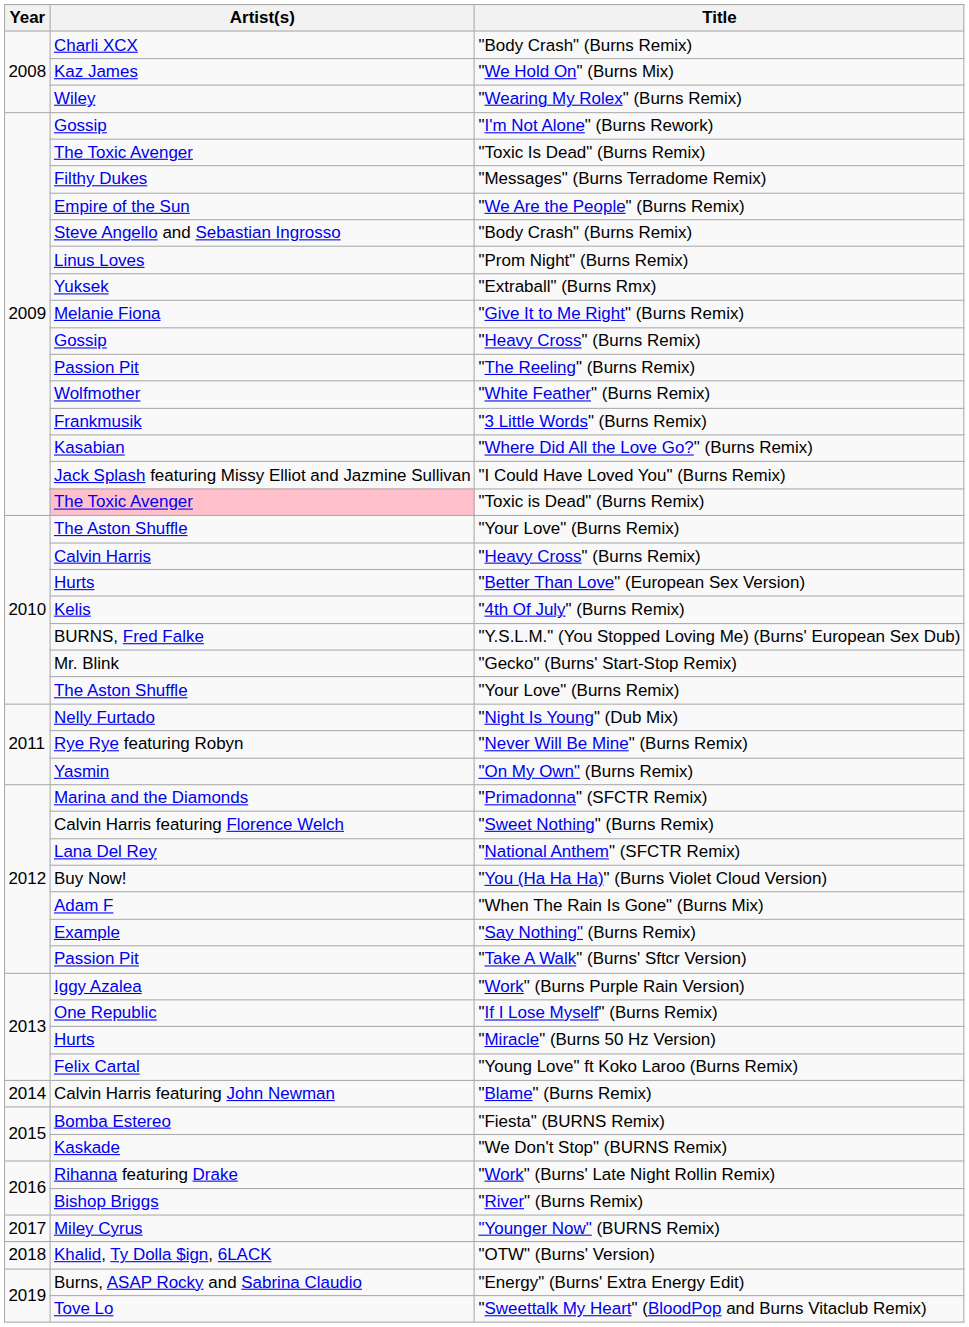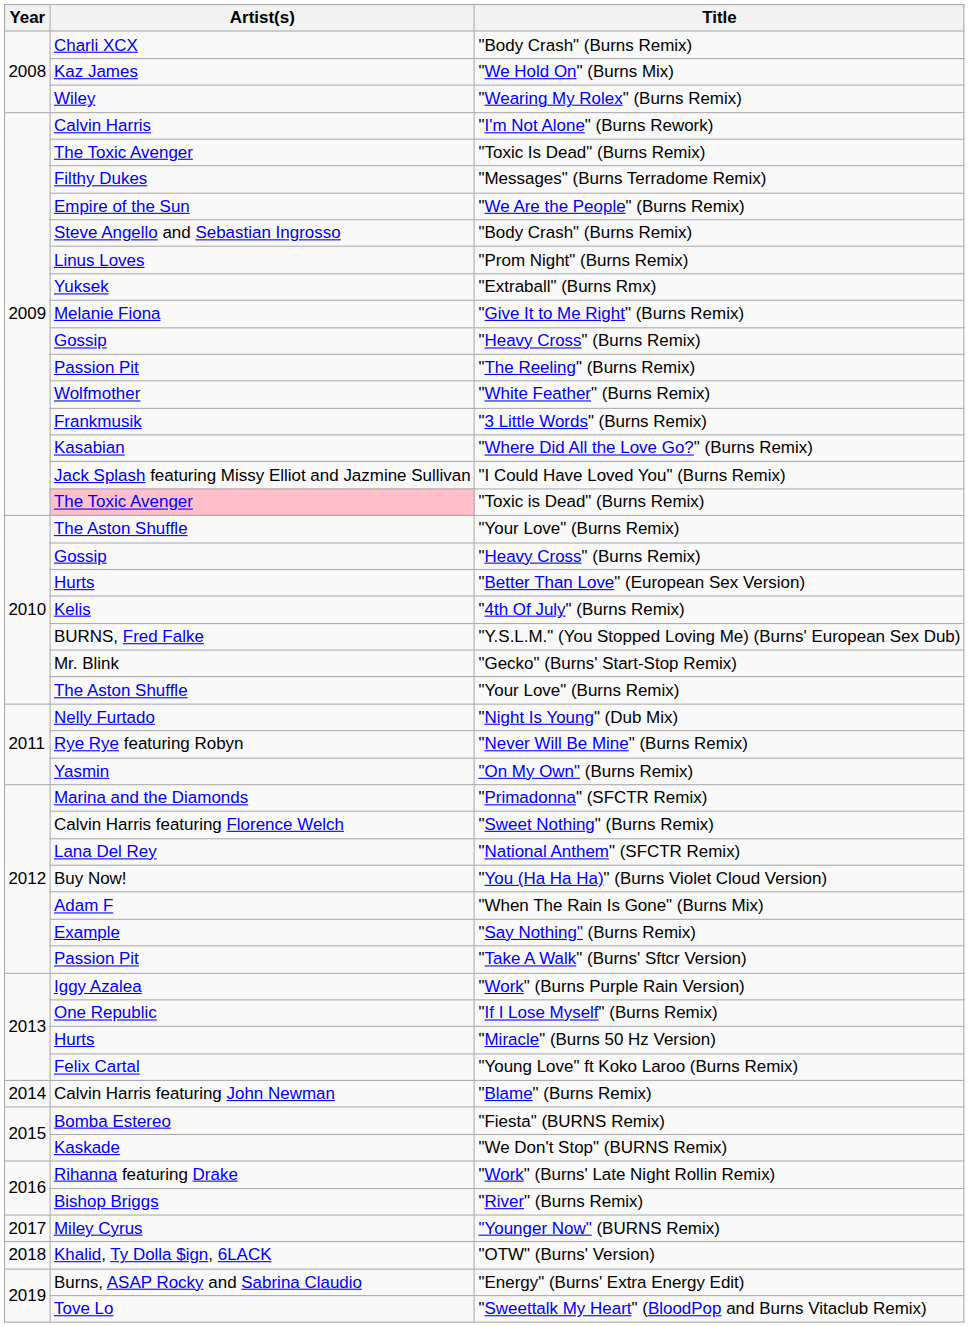"I'm Not Alone" (Burns Rework) | Artist(s): Gossip -> Calvin Harris
2010 / "Heavy Cross" (Burns Remix) | Artist(s): Calvin Harris -> Gossip
